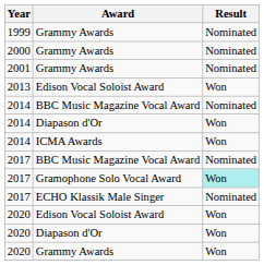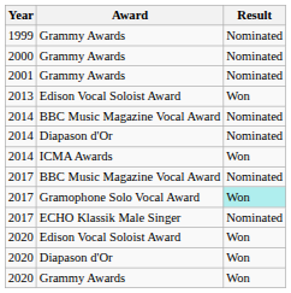2014 / Diapason d'Or | Result: Won -> Nominated
